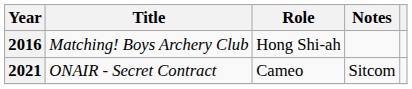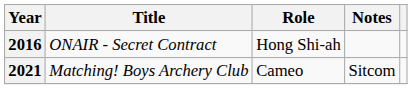2016 | Title: Matching! Boys Archery Club -> ONAIR - Secret Contract
2021 | Title: ONAIR - Secret Contract -> Matching! Boys Archery Club
